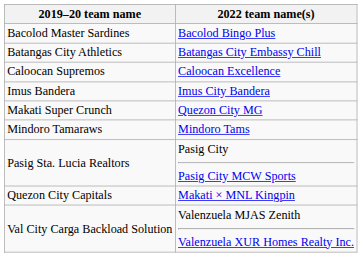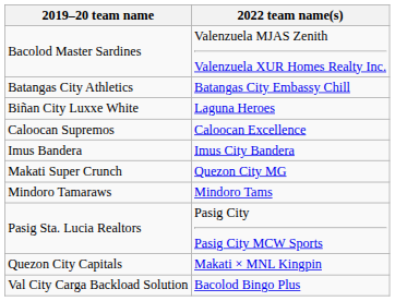Bacolod Master Sardines | 2022 team name(s): Bacolod Bingo Plus -> Valenzuela MJAS Zenith Valenzuela XUR Homes Realty Inc.
+ row: Biñan City Luxxe White | Laguna Heroes
Val City Carga Backload Solution | 2022 team name(s): Valenzuela MJAS Zenith Valenzuela XUR Homes Realty Inc. -> Bacolod Bingo Plus
